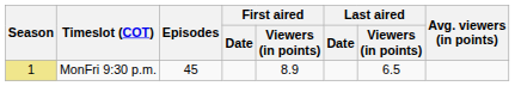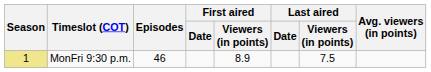MonFri 9:30 p.m. | Episodes: 45 -> 46
MonFri 9:30 p.m. | Last aired / Viewers (in points): 6.5 -> 7.5
